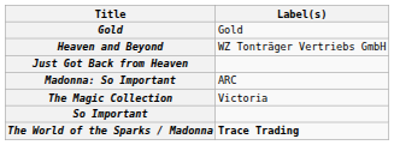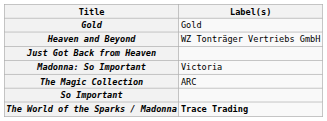Madonna: So Important | Label(s): ARC -> Victoria
The Magic Collection | Label(s): Victoria -> ARC
